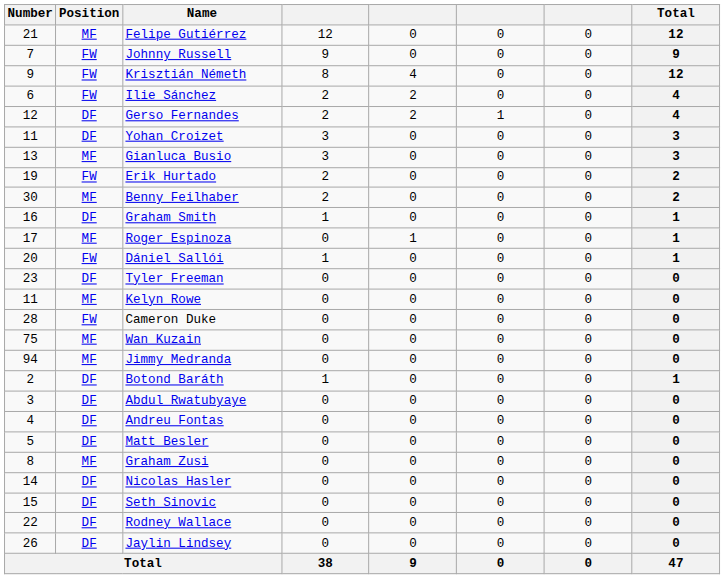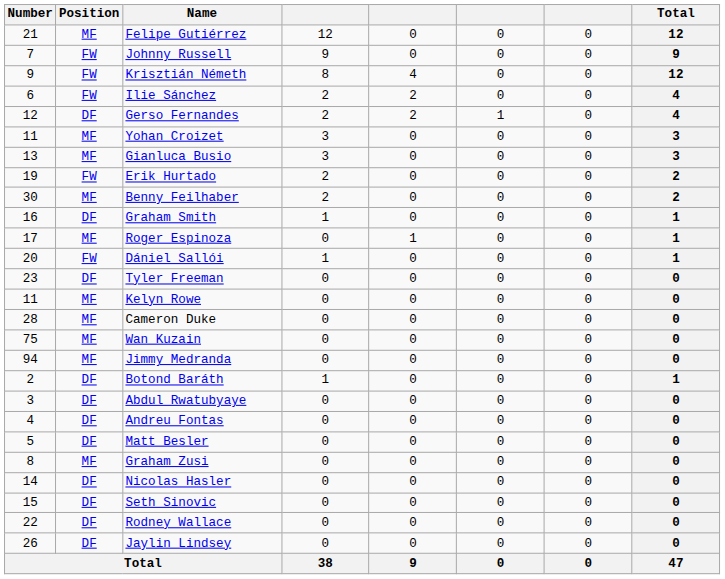Yohan Croizet | Position: DF -> MF
Cameron Duke | Position: FW -> MF
